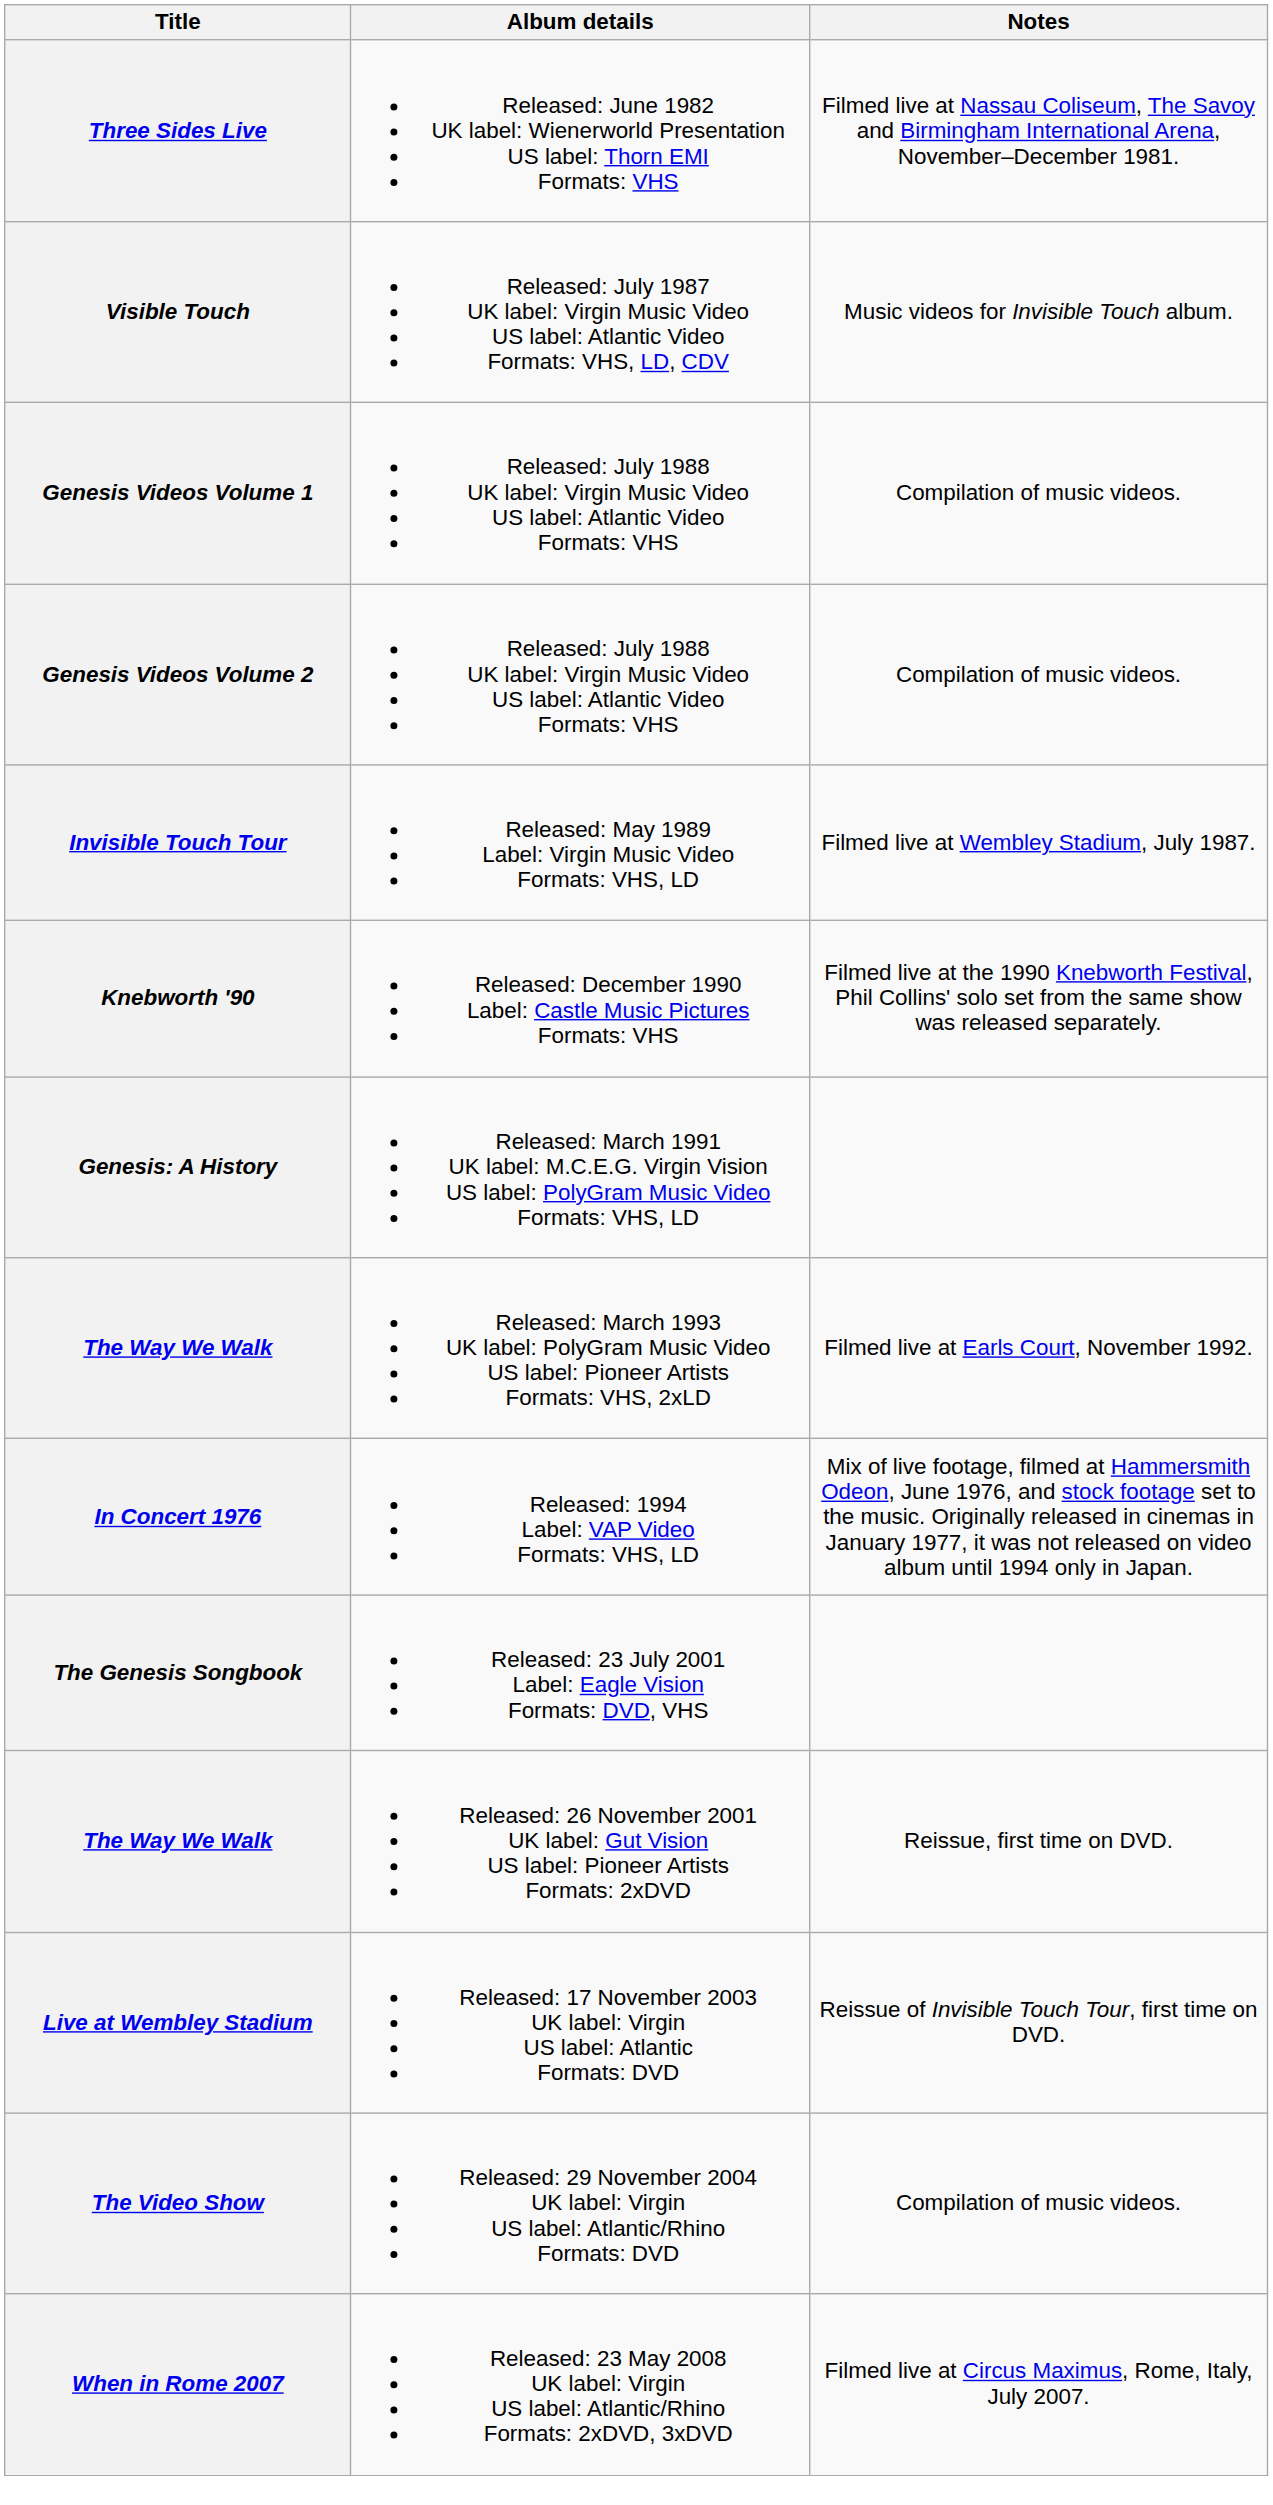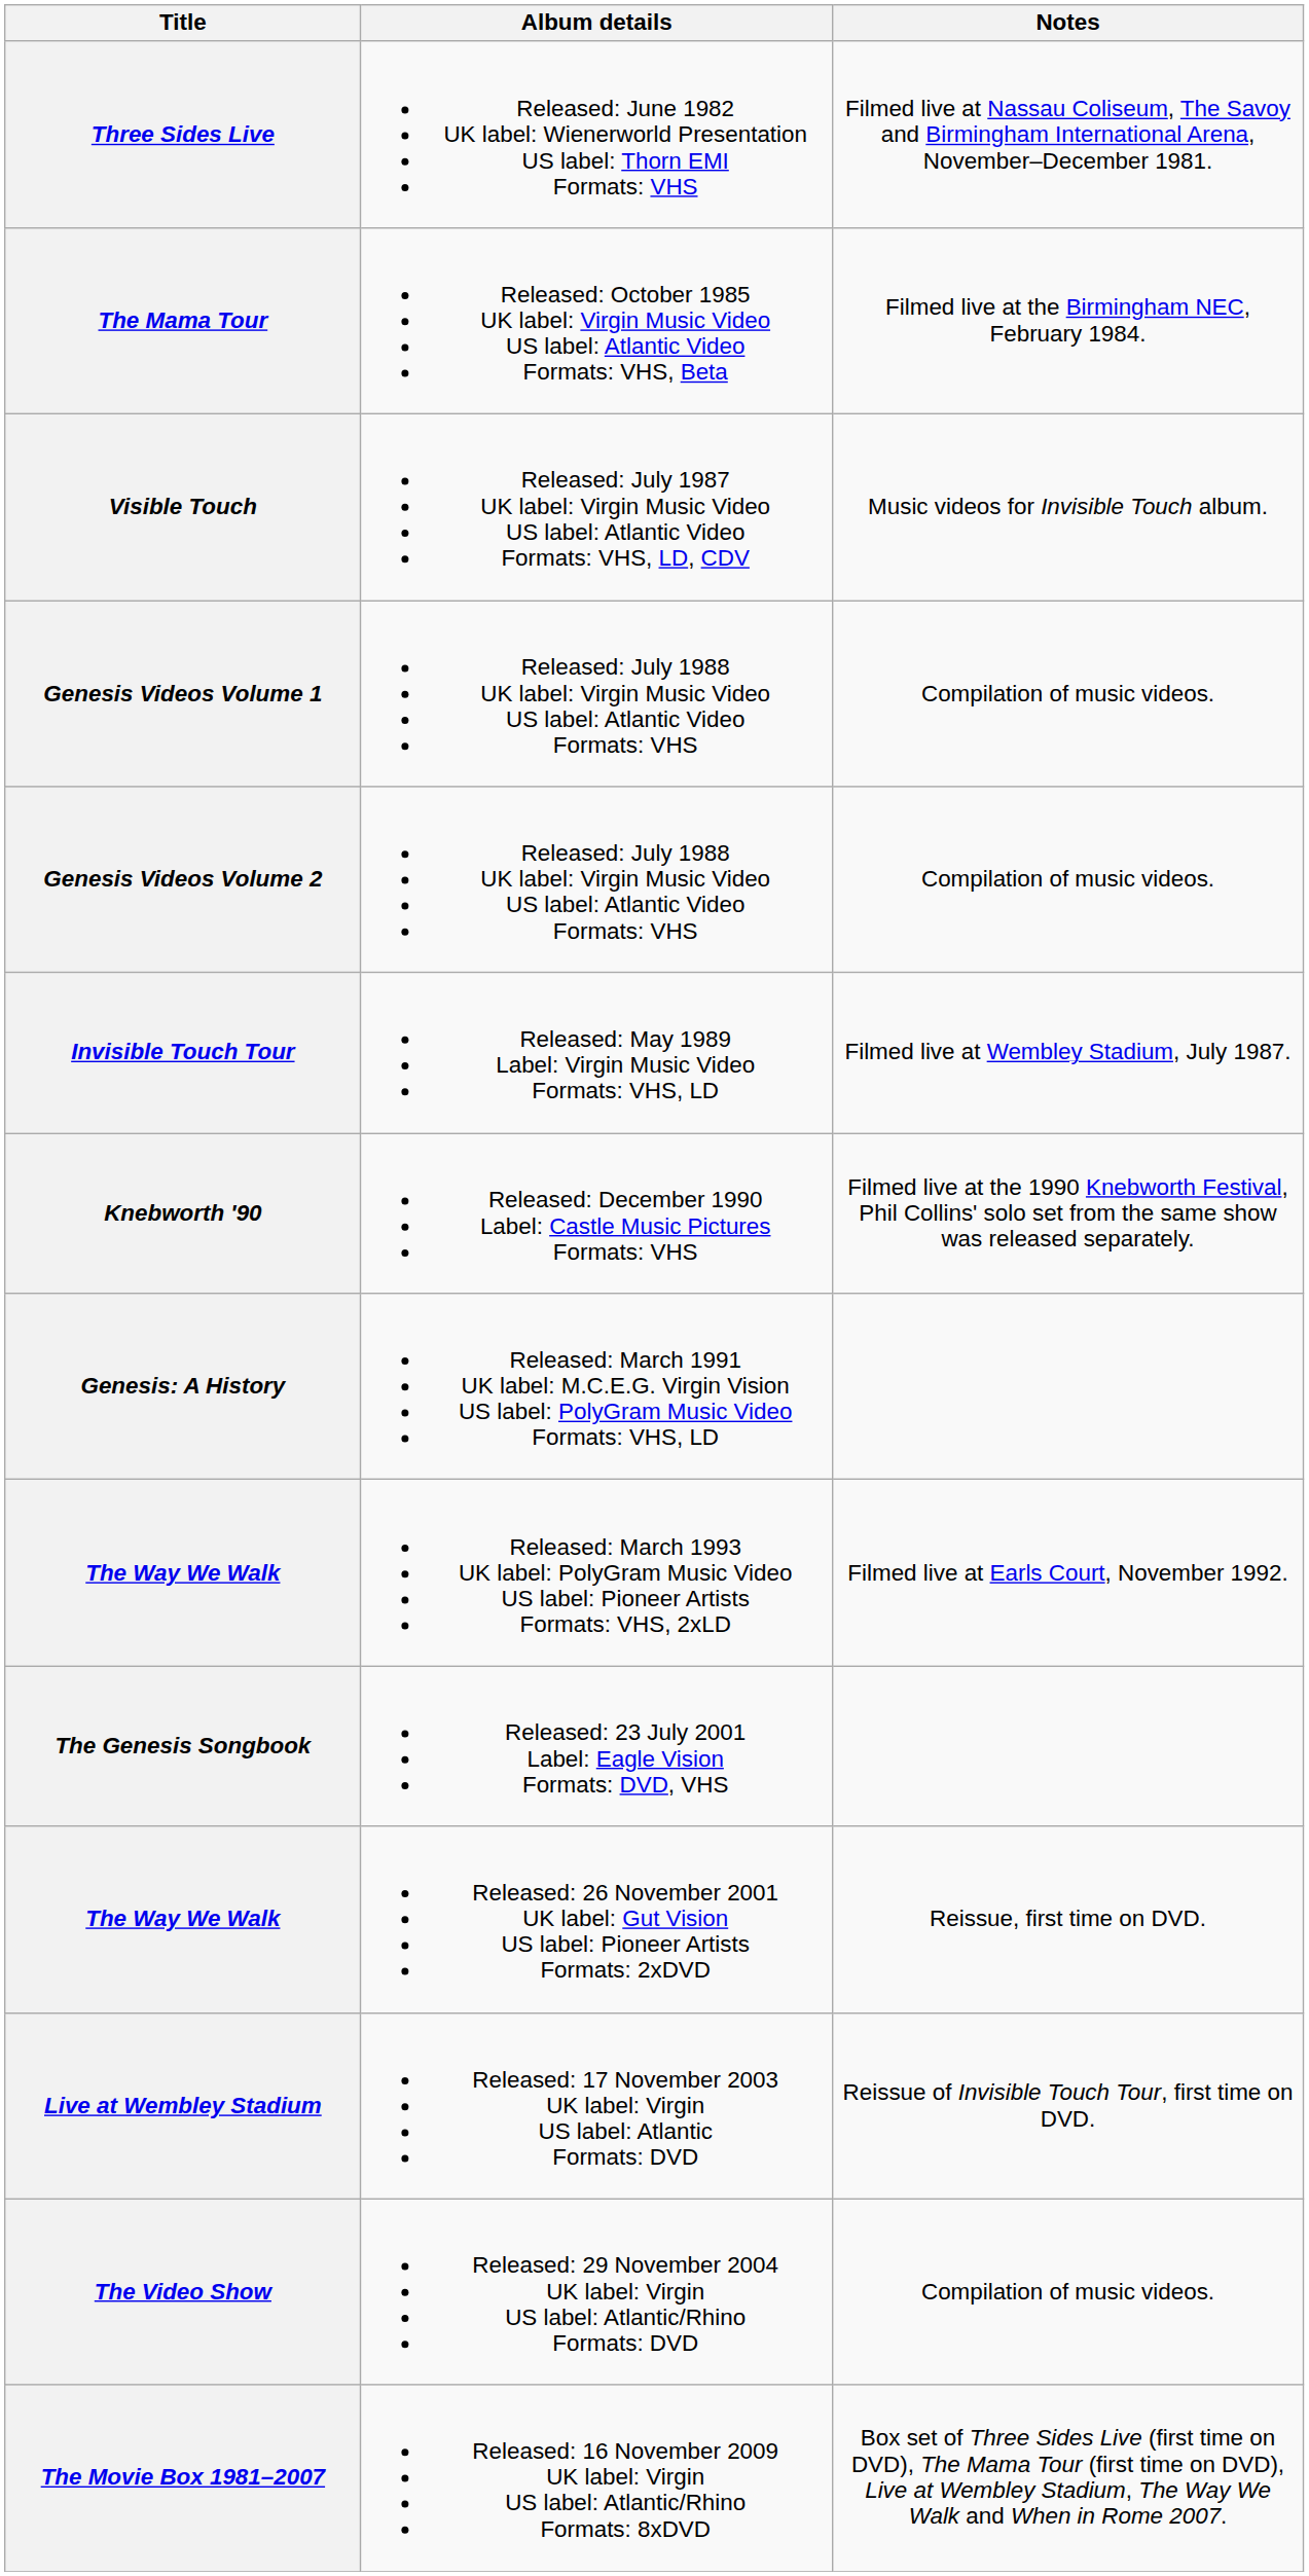+ row: The Mama Tour | Released: October 1985 UK label: Virgin Music Video US label: Atlantic Video Formats: VHS, Beta | Filmed live at the Birmingham NEC, February 1984.
- row: In Concert 1976 | Released: 1994 Label: VAP Video Formats: VHS, LD | Mix of live footage, filmed at Hammersmith Odeon, June 1976, and stock footage set to the music. Originally released in cinemas in January 1977, it was not released on video album until 1994 only in Japan.
- row: When in Rome 2007 | Released: 23 May 2008 UK label: Virgin US label: Atlantic/Rhino Formats: 2xDVD, 3xDVD | Filmed live at Circus Maximus, Rome, Italy, July 2007.
+ row: The Movie Box 1981–2007 | Released: 16 November 2009 UK label: Virgin US label: Atlantic/Rhino Formats: 8xDVD | Box set of Three Sides Live (first time on DVD), The Mama Tour (first time on DVD), Live at Wembley Stadium, The Way We Walk and When in Rome 2007.
